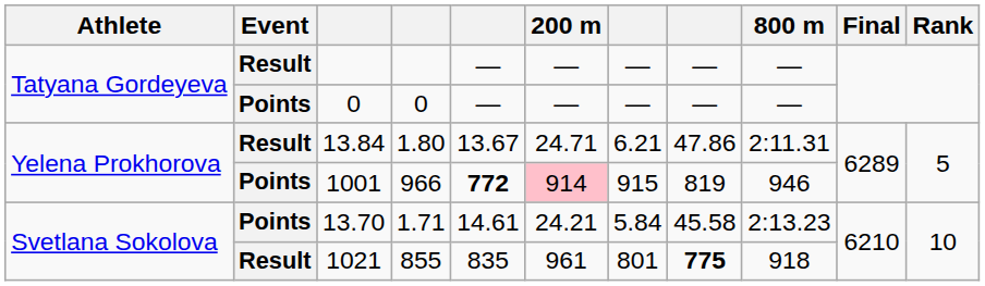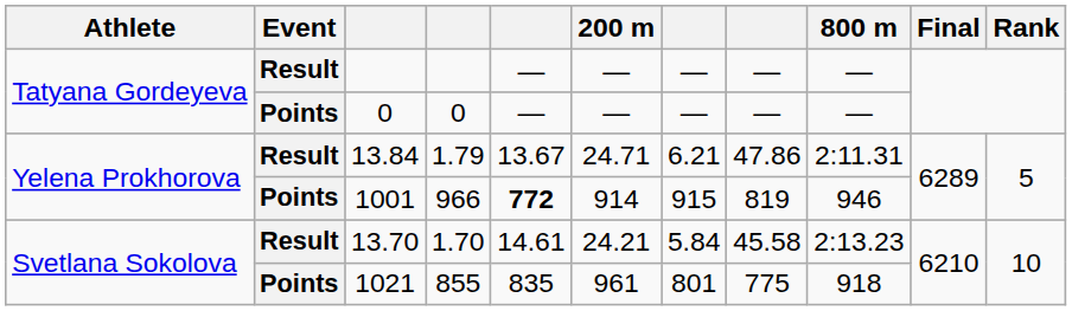13.84 | column 4: 1.80 -> 1.79
1001 | 200 m: pink background -> no background
13.70 | Event: Points -> Result
13.70 | column 4: 1.71 -> 1.70
1021 | Event: Result -> Points
1021 | column 8: bold -> normal
